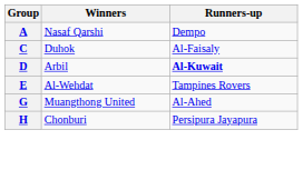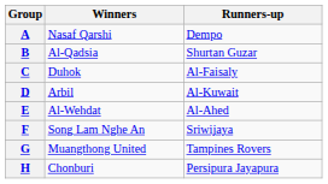+ row: B | Al-Qadsia | Shurtan Guzar
D | Runners-up: bold -> normal
E | Runners-up: Tampines Rovers -> Al-Ahed
+ row: F | Song Lam Nghe An | Sriwijaya
G | Runners-up: Al-Ahed -> Tampines Rovers
